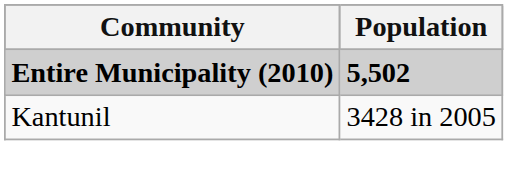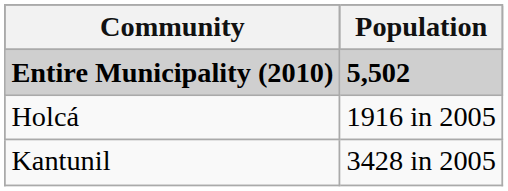+ row: Holcá | 1916 in 2005
